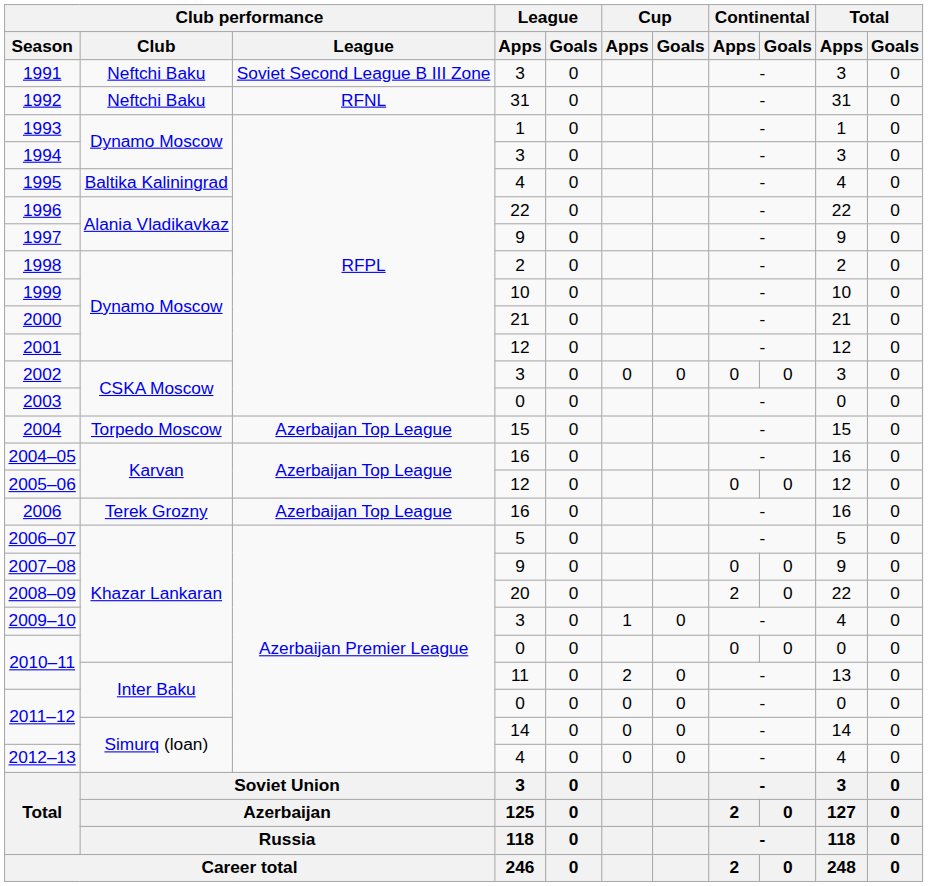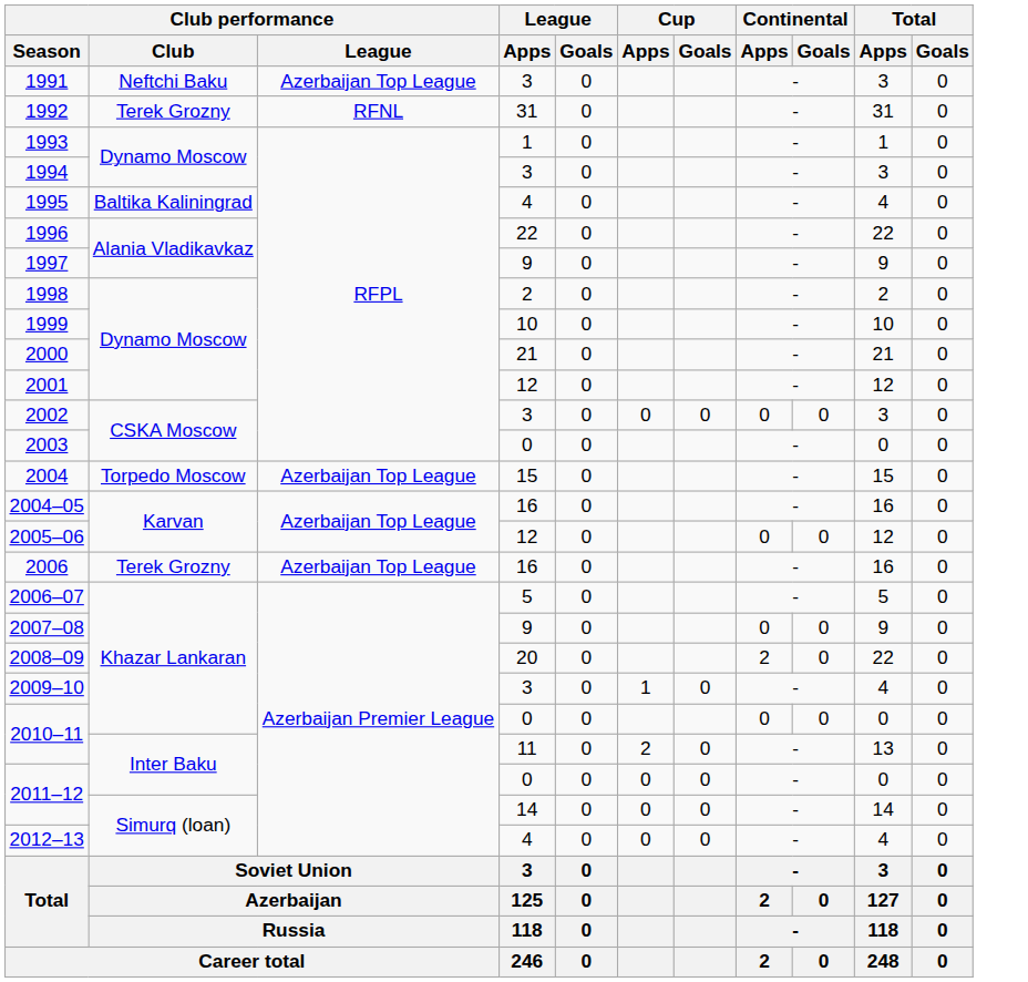1991 | Club performance / League: Soviet Second League B III Zone -> Azerbaijan Top League
1992 | Club performance / Club: Neftchi Baku -> Terek Grozny
